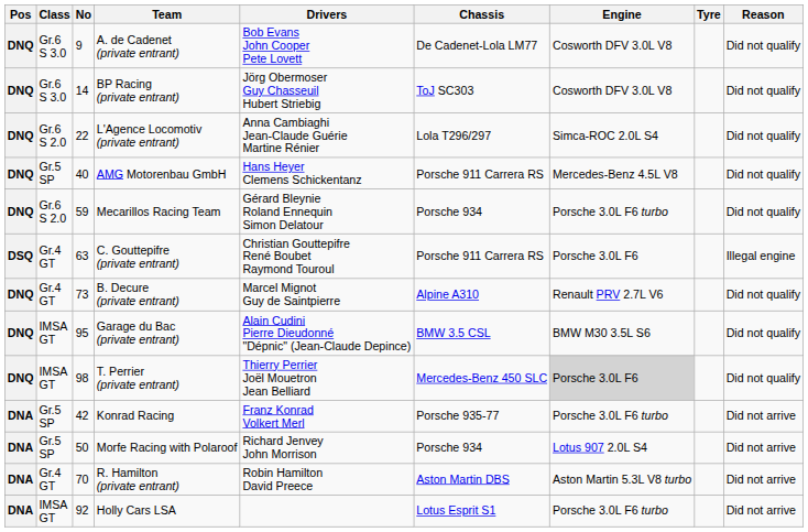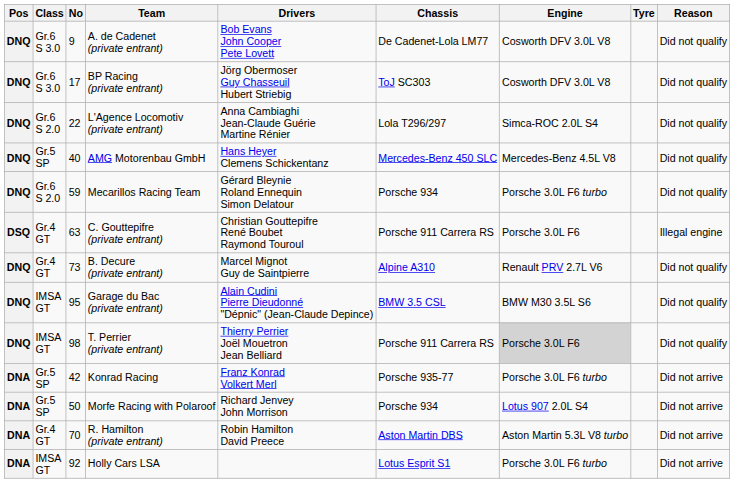BP Racing (private entrant) | No: 14 -> 17
AMG Motorenbau GmbH | Chassis: Porsche 911 Carrera RS -> Mercedes-Benz 450 SLC
T. Perrier (private entrant) | Chassis: Mercedes-Benz 450 SLC -> Porsche 911 Carrera RS
